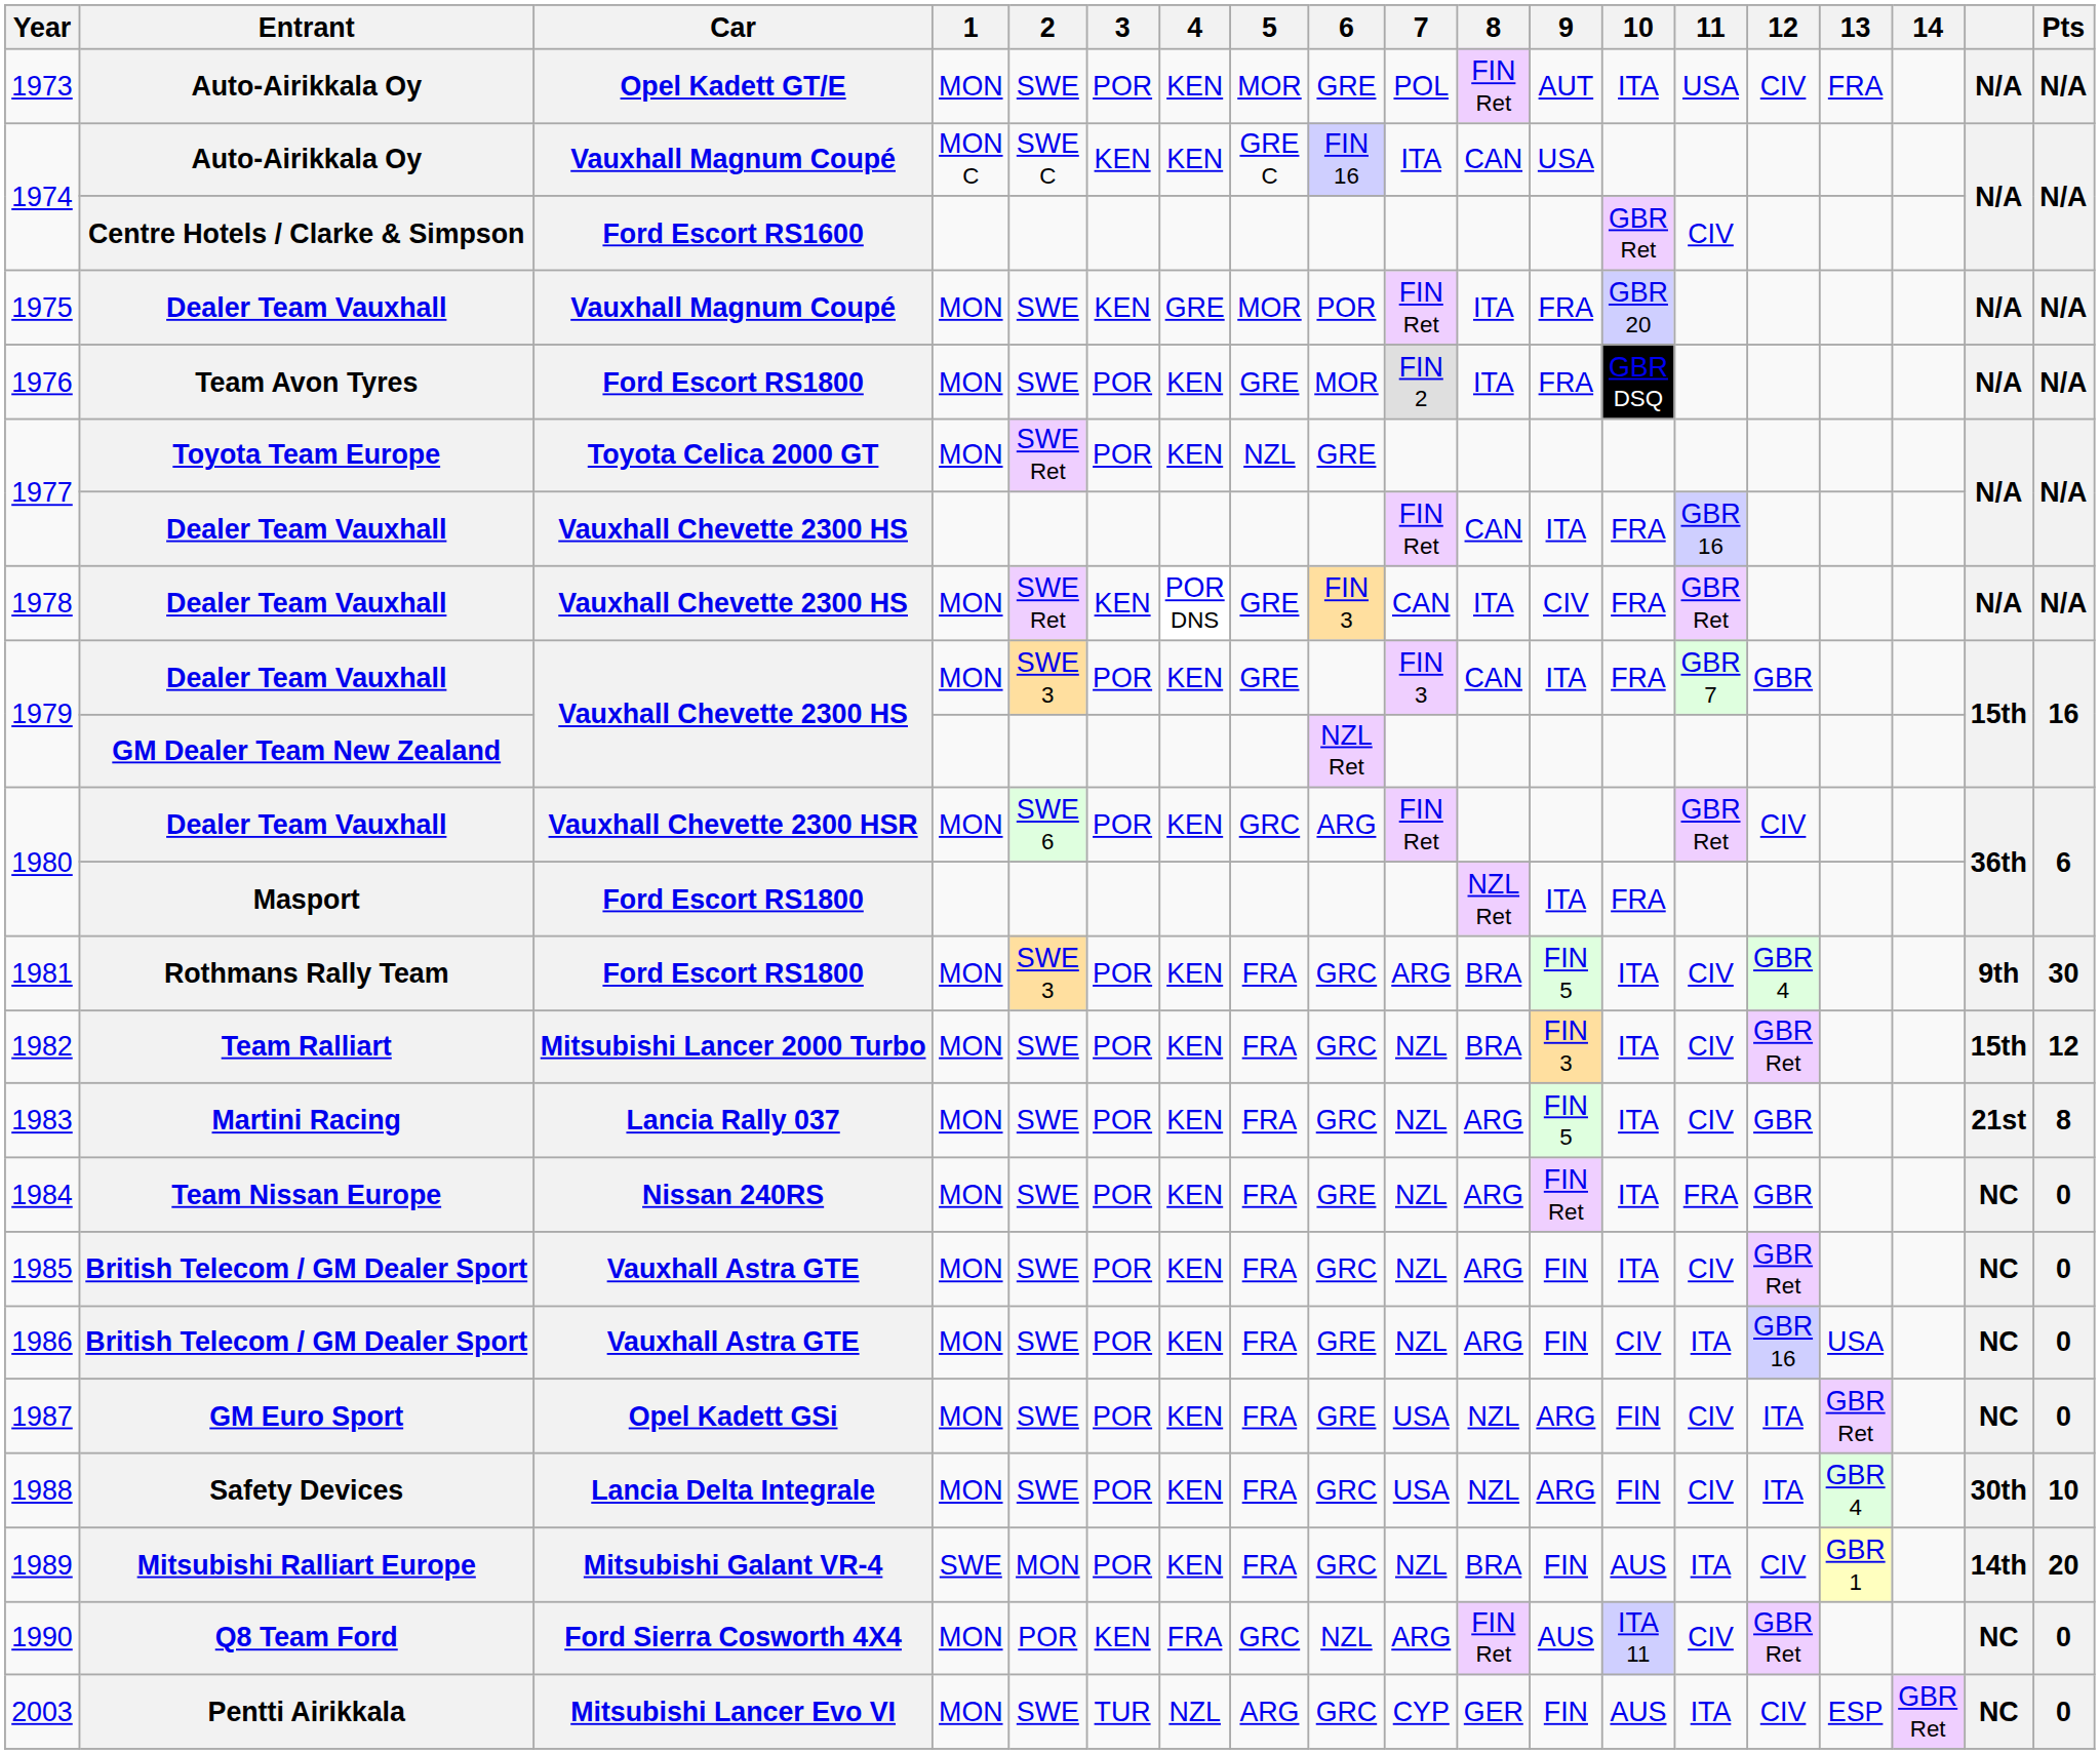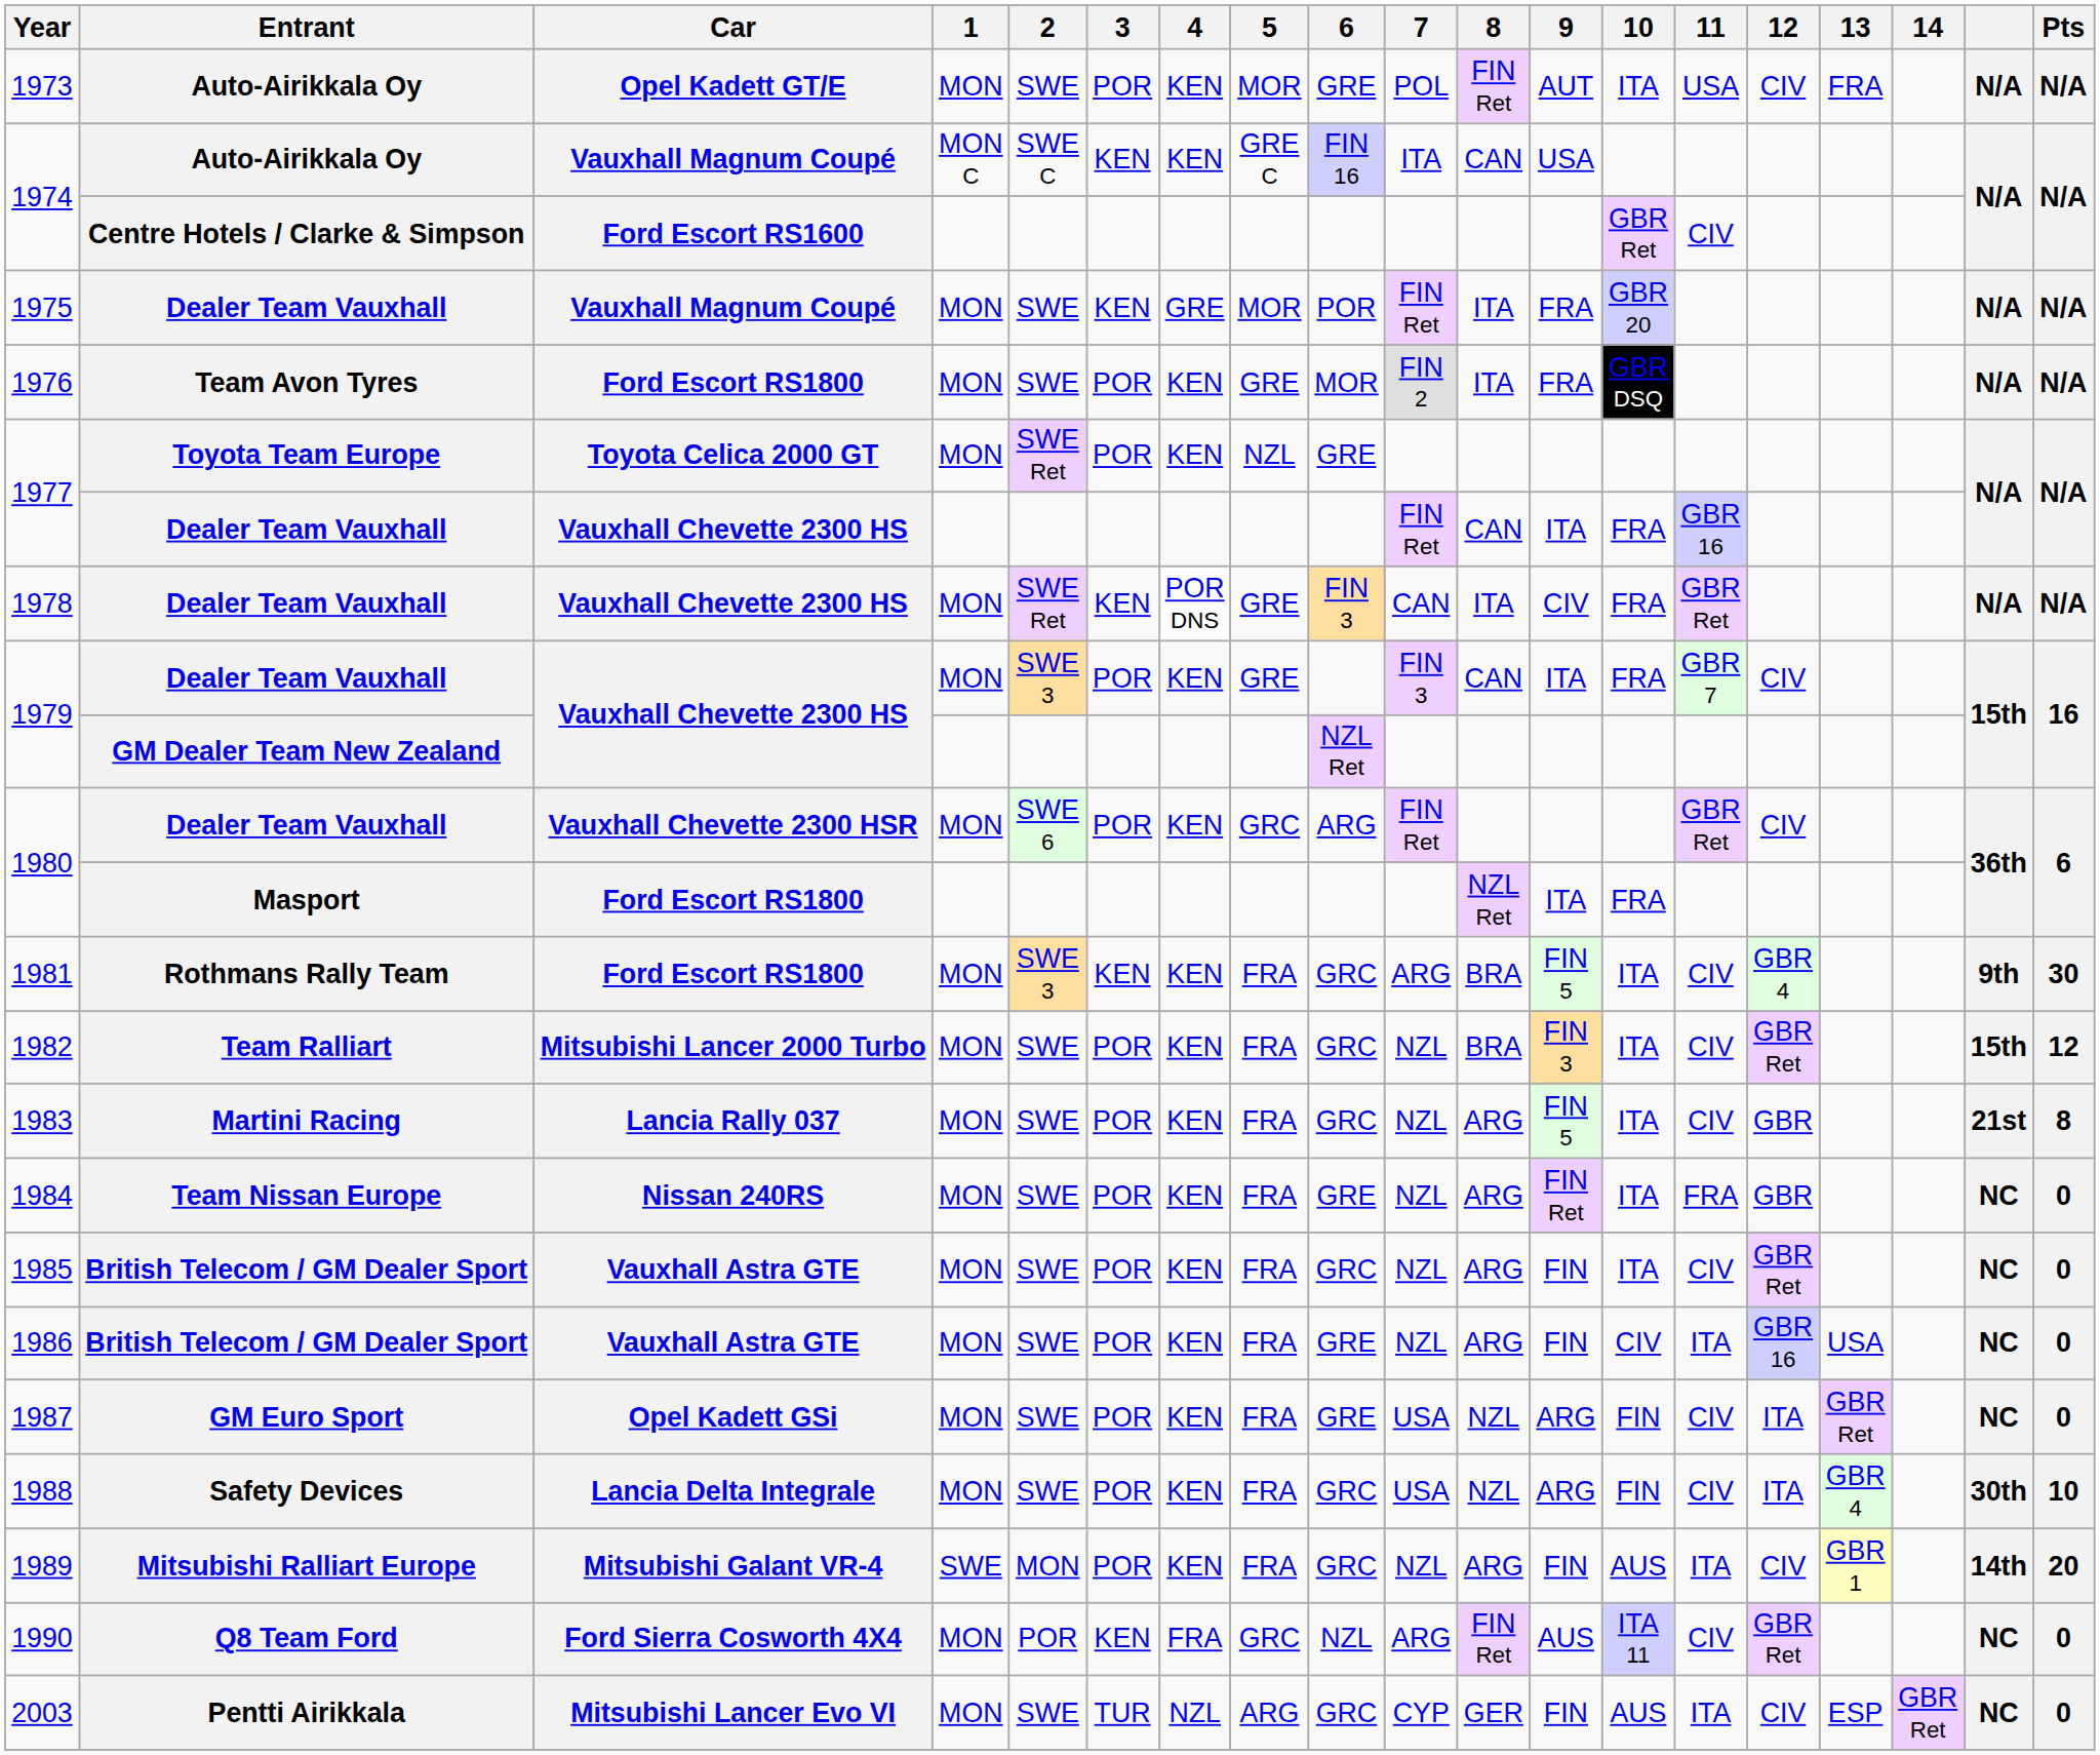1979 / Dealer Team Vauxhall | 12: GBR -> CIV
1981 | 3: POR -> KEN
1989 | 8: BRA -> ARG
